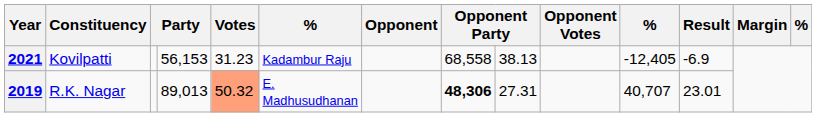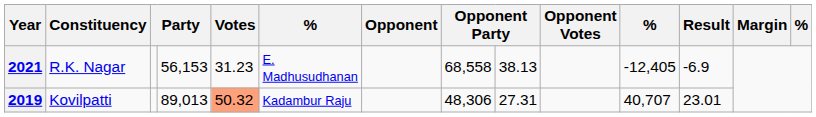2021 | Constituency: Kovilpatti -> R.K. Nagar
2021 | column 6: Kadambur Raju -> E. Madhusudhanan
2019 | Constituency: R.K. Nagar -> Kovilpatti
2019 | column 6: E. Madhusudhanan -> Kadambur Raju
2019 | column 8: bold -> normal
